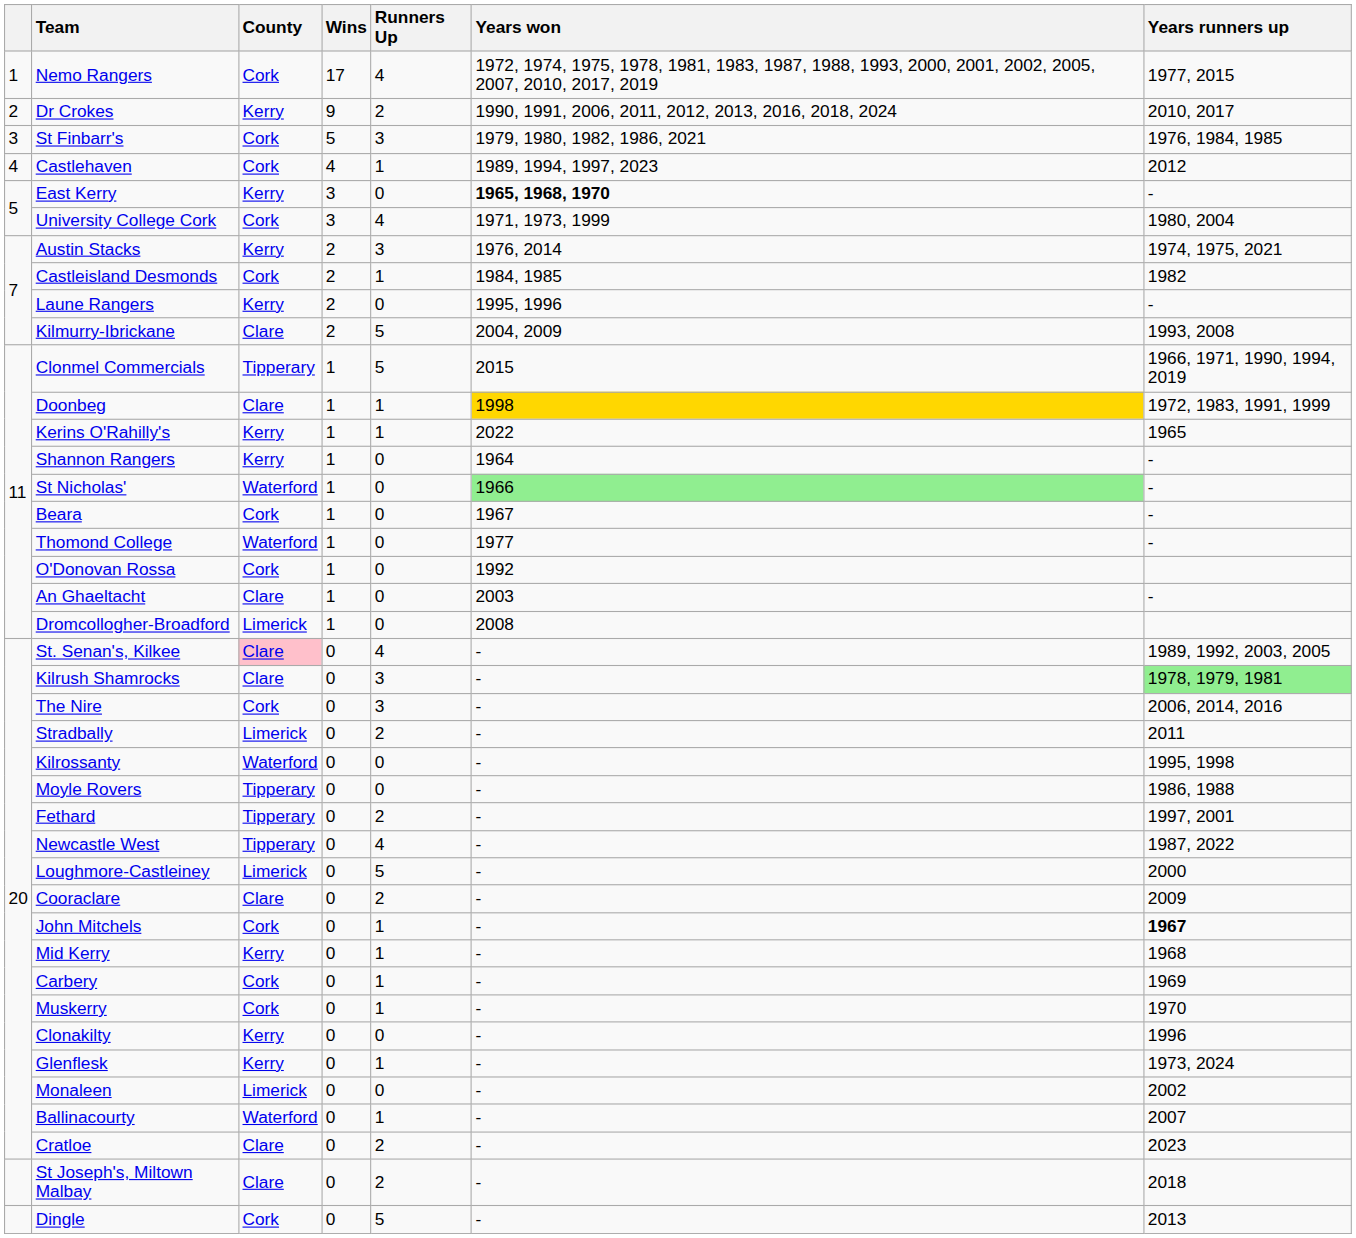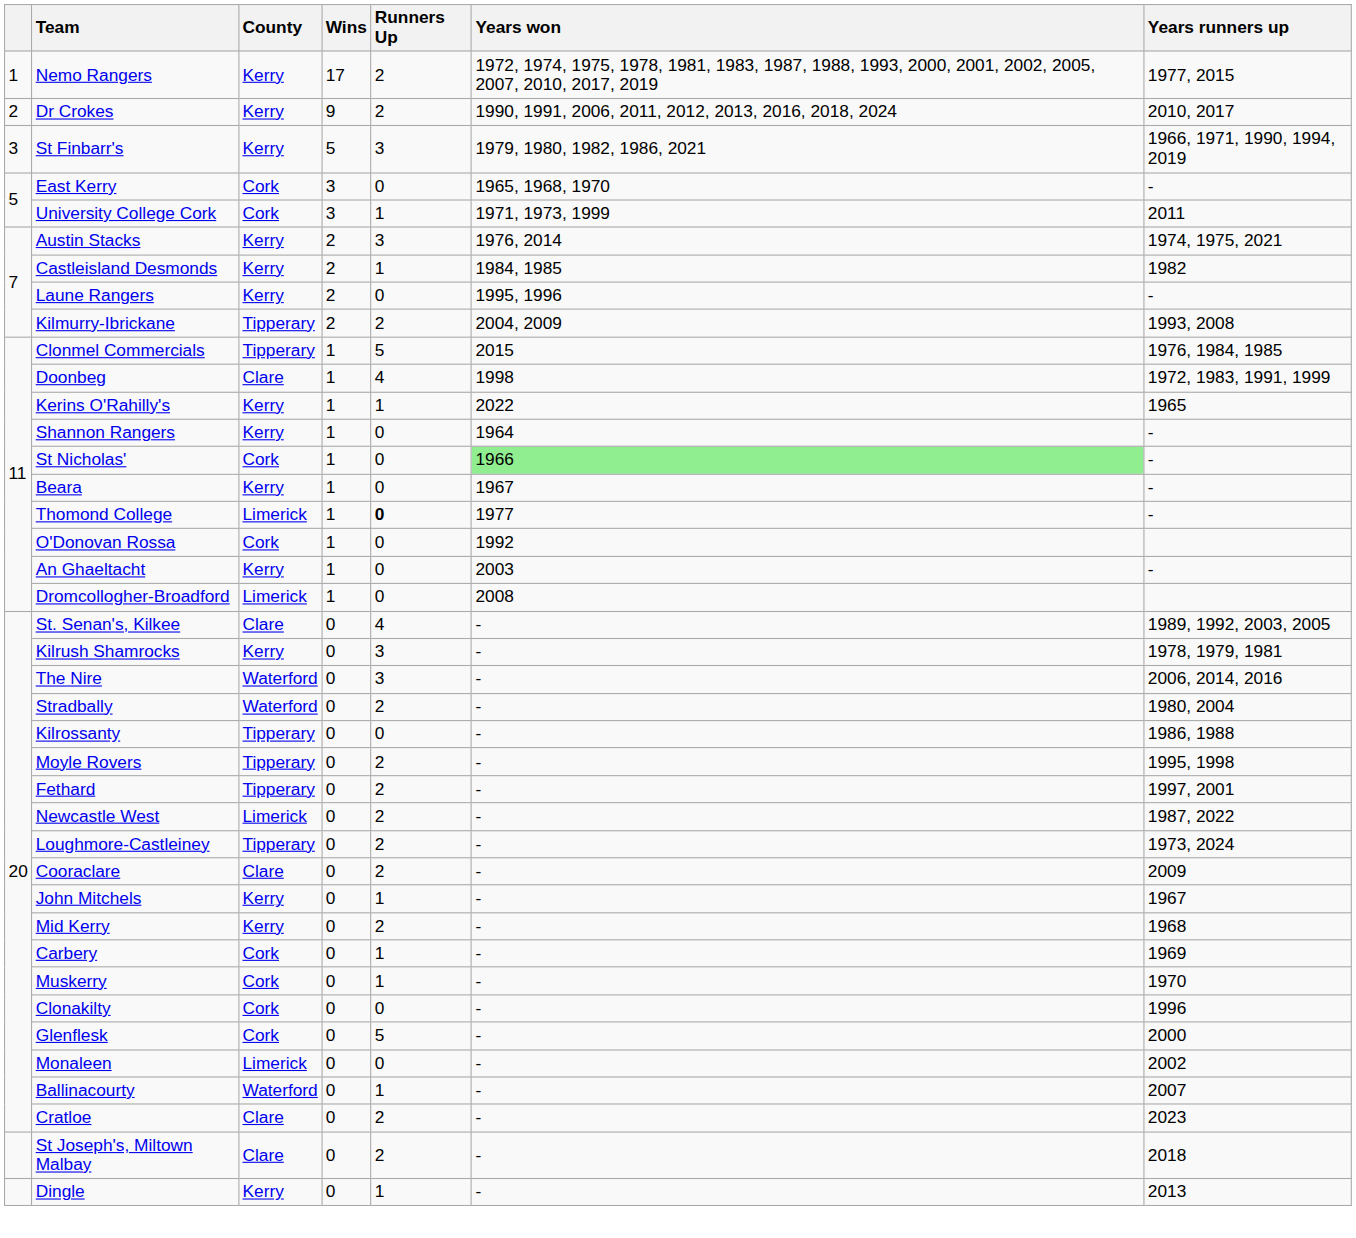Nemo Rangers | County: Cork -> Kerry
Nemo Rangers | Runners Up: 4 -> 2
St Finbarr's | County: Cork -> Kerry
St Finbarr's | Years runners up: 1976, 1984, 1985 -> 1966, 1971, 1990, 1994, 2019
- row: 4 | Castlehaven | Cork | 4 | 1 | 1989, 1994, 1997, 2023 | 2012
East Kerry | County: Kerry -> Cork
East Kerry | Years won: bold -> normal
University College Cork | Runners Up: 4 -> 1
University College Cork | Years runners up: 1980, 2004 -> 2011
Castleisland Desmonds | County: Cork -> Kerry
Kilmurry-Ibrickane | County: Clare -> Tipperary
Kilmurry-Ibrickane | Runners Up: 5 -> 2
Clonmel Commercials | Years runners up: 1966, 1971, 1990, 1994, 2019 -> 1976, 1984, 1985
Doonbeg | Runners Up: 1 -> 4
Doonbeg | Years won: gold background -> no background
St Nicholas' | County: Waterford -> Cork
Beara | County: Cork -> Kerry
Thomond College | County: Waterford -> Limerick
Thomond College | Runners Up: normal -> bold
An Ghaeltacht | County: Clare -> Kerry
St. Senan's, Kilkee | County: pink background -> no background
Kilrush Shamrocks | County: Clare -> Kerry
Kilrush Shamrocks | Years runners up: lightgreen background -> no background
The Nire | County: Cork -> Waterford
Stradbally | County: Limerick -> Waterford
Stradbally | Years runners up: 2011 -> 1980, 2004
Kilrossanty | County: Waterford -> Tipperary
Kilrossanty | Years runners up: 1995, 1998 -> 1986, 1988
Moyle Rovers | Runners Up: 0 -> 2
Moyle Rovers | Years runners up: 1986, 1988 -> 1995, 1998
Newcastle West | County: Tipperary -> Limerick
Newcastle West | Runners Up: 4 -> 2
Loughmore-Castleiney | County: Limerick -> Tipperary
Loughmore-Castleiney | Runners Up: 5 -> 2
Loughmore-Castleiney | Years runners up: 2000 -> 1973, 2024
John Mitchels | County: Cork -> Kerry
John Mitchels | Years runners up: bold -> normal
Mid Kerry | Runners Up: 1 -> 2
Clonakilty | County: Kerry -> Cork
Glenflesk | County: Kerry -> Cork
Glenflesk | Runners Up: 1 -> 5
Glenflesk | Years runners up: 1973, 2024 -> 2000
Dingle | County: Cork -> Kerry
Dingle | Runners Up: 5 -> 1
